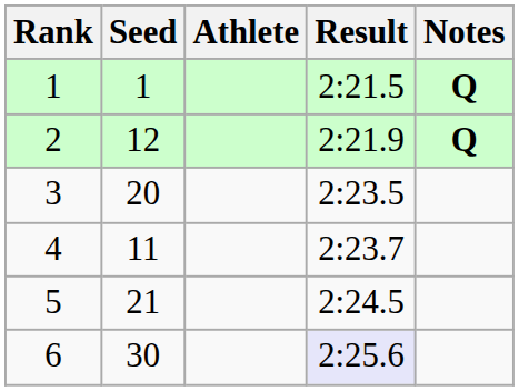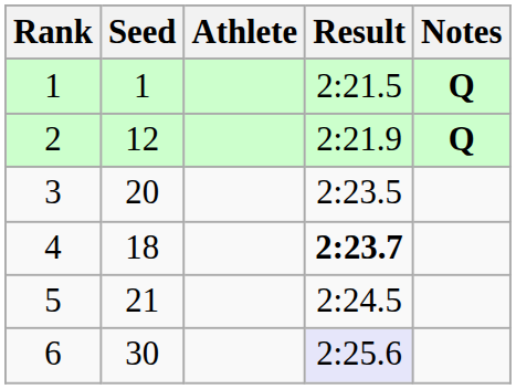4 | Seed: 11 -> 18
4 | Result: normal -> bold
